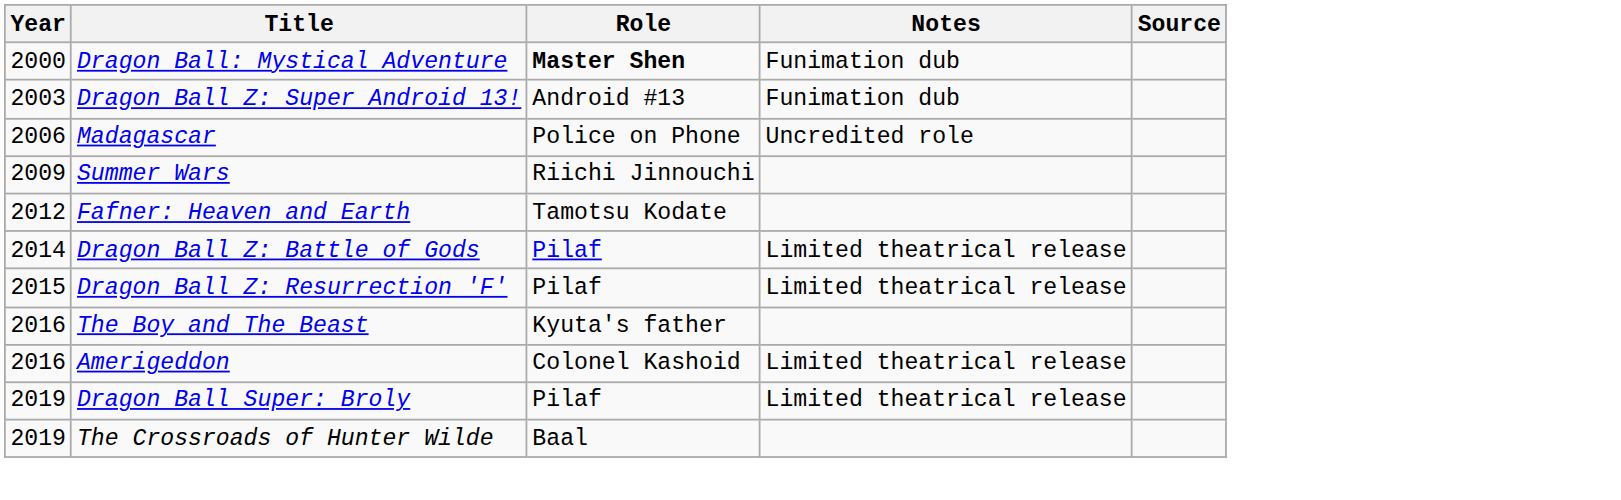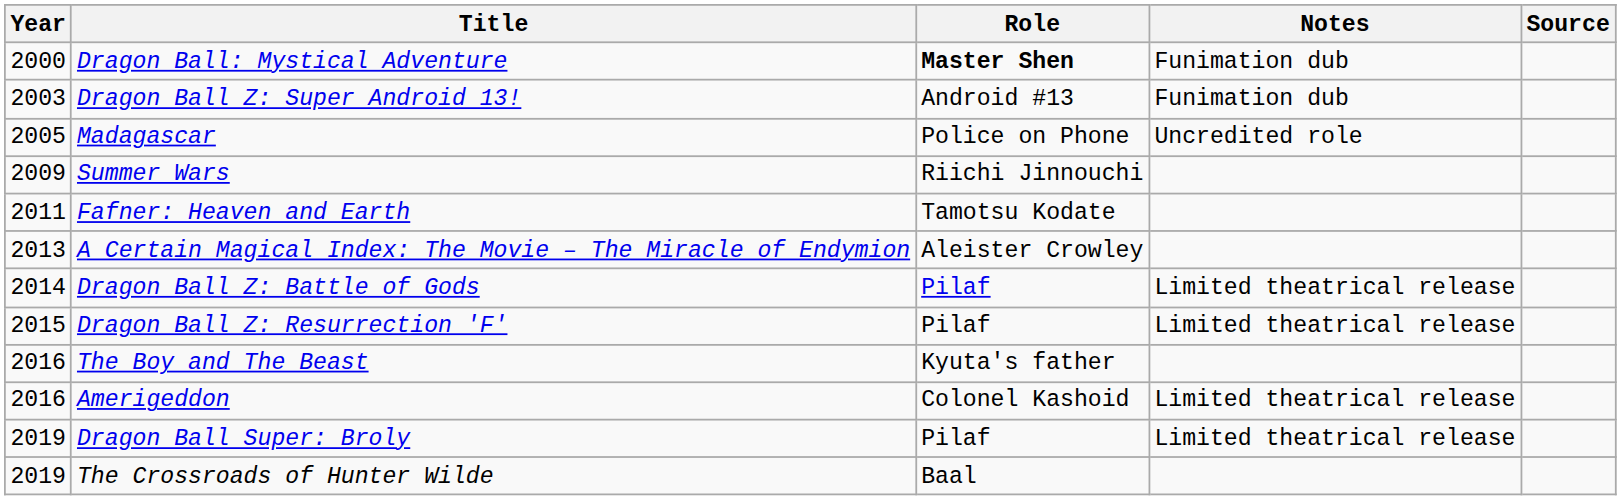Madagascar | Year: 2006 -> 2005
Fafner: Heaven and Earth | Year: 2012 -> 2011
+ row: 2013 | A Certain Magical Index: The Movie – The Miracle of Endymion | Aleister Crowley
